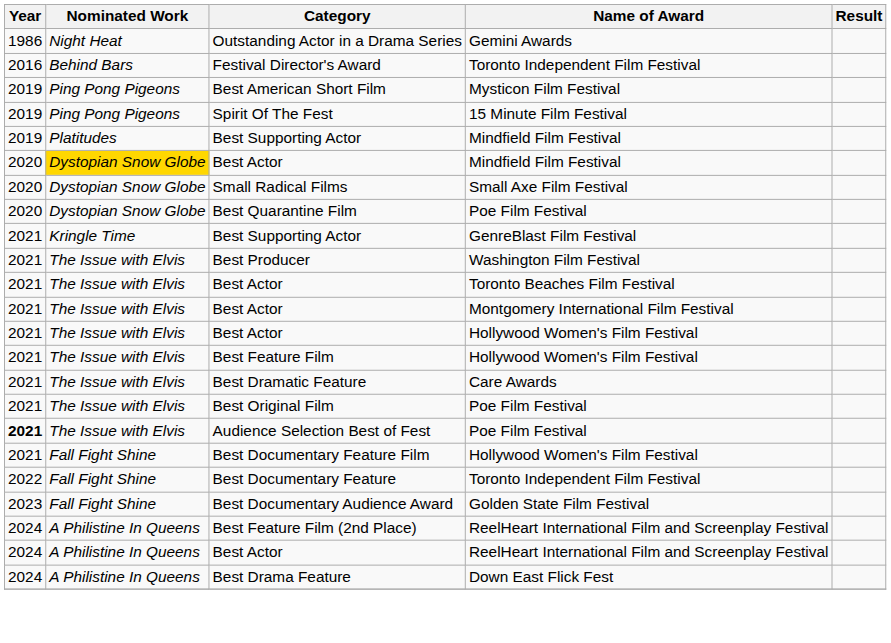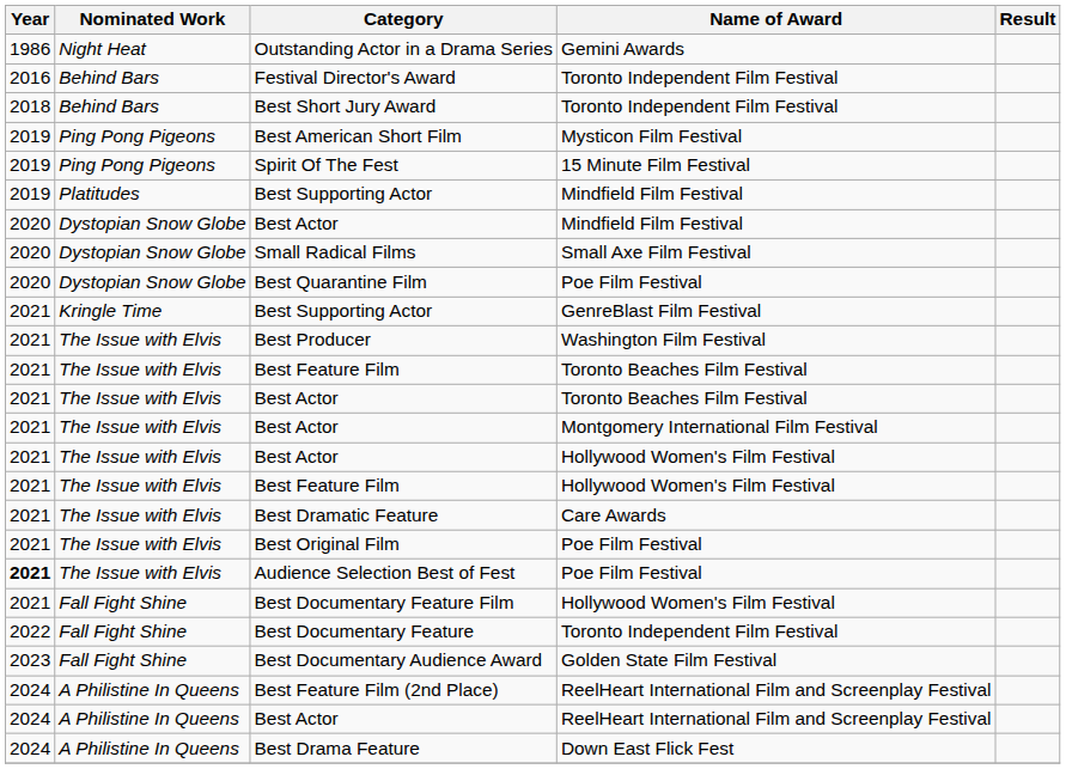+ row: 2018 | Behind Bars | Best Short Jury Award | Toronto Independent Film Festival
Best Actor / Mindfield Film Festival | Nominated Work: gold background -> no background
+ row: 2021 | The Issue with Elvis | Best Feature Film | Toronto Beaches Film Festival
